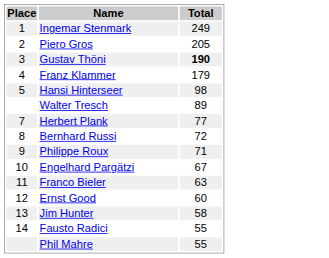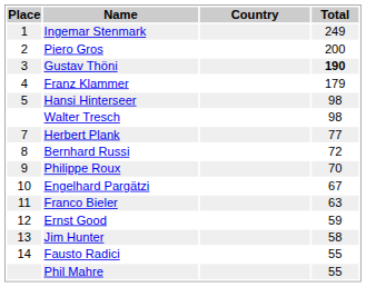+ column: Country
Piero Gros | Total: 205 -> 200
Walter Tresch | Total: 89 -> 98
Philippe Roux | Total: 71 -> 70
Ernst Good | Total: 60 -> 59
